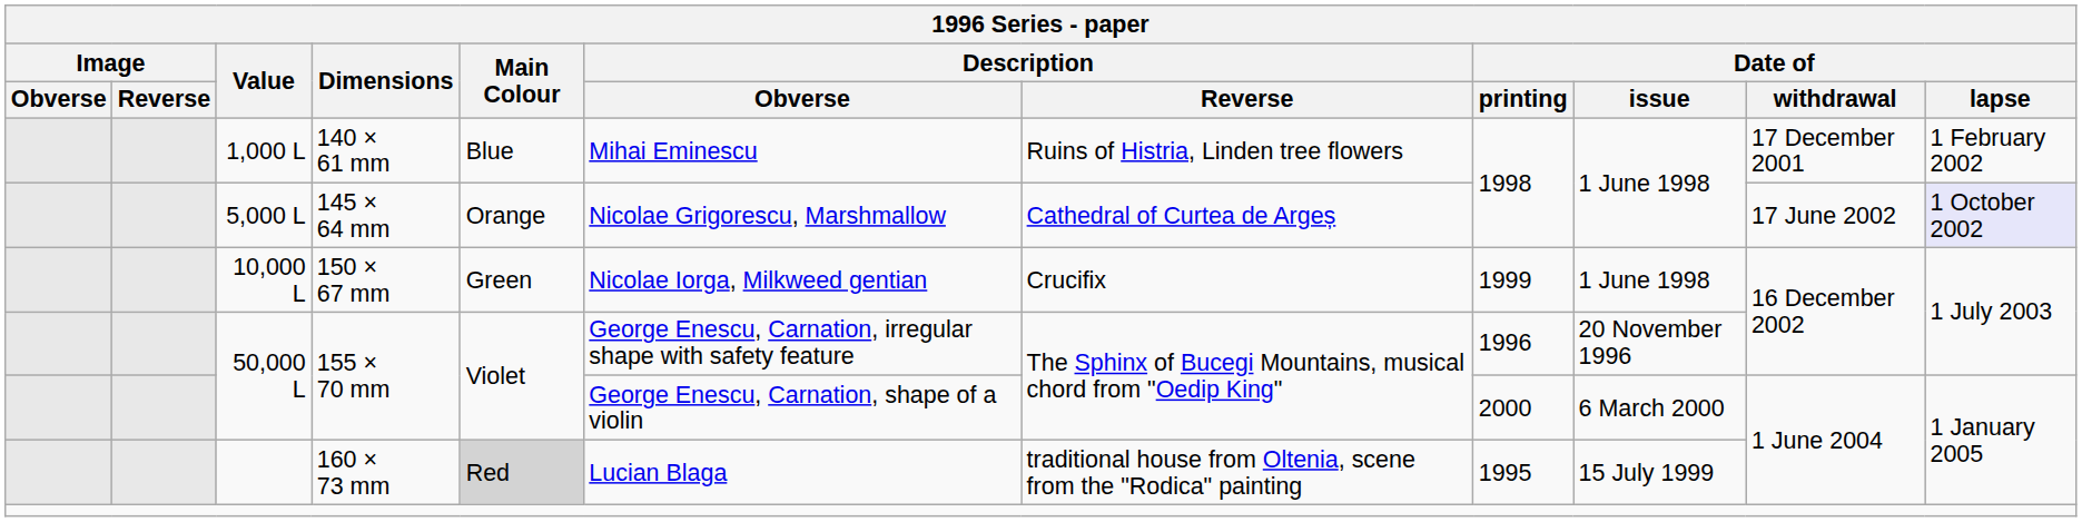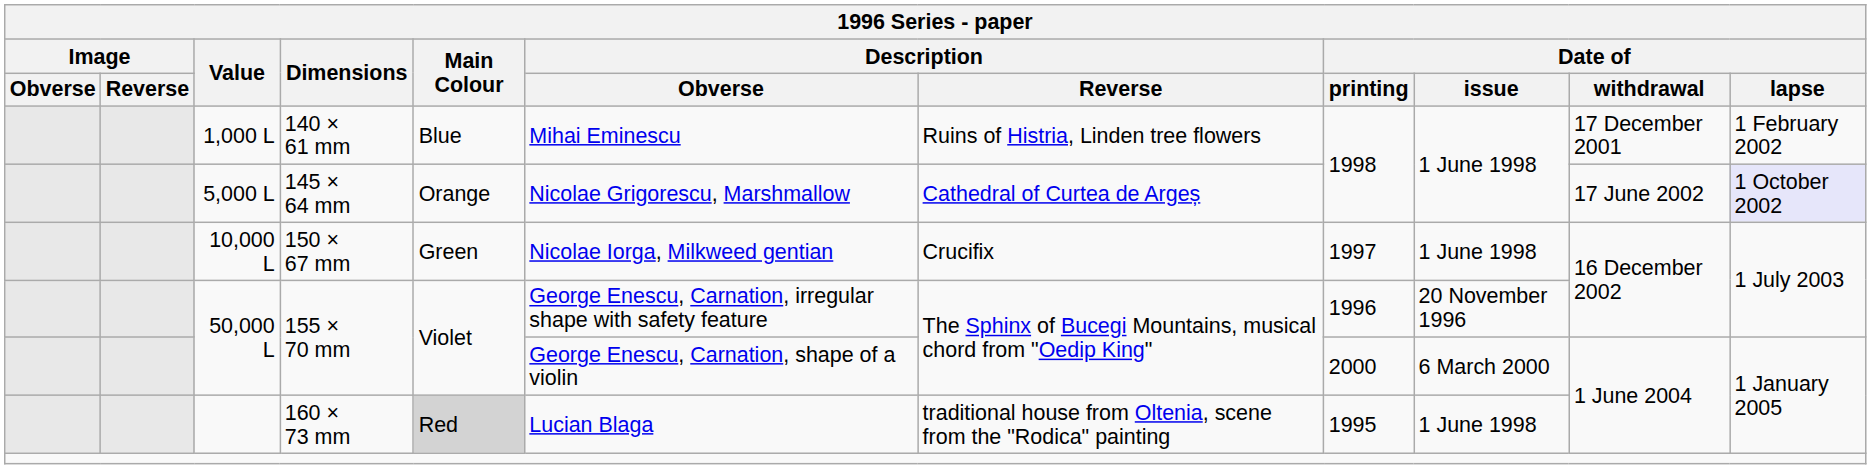150 × 67 mm | Date of / printing: 1999 -> 1997
160 × 73 mm | Date of / issue: 15 July 1999 -> 1 June 1998
